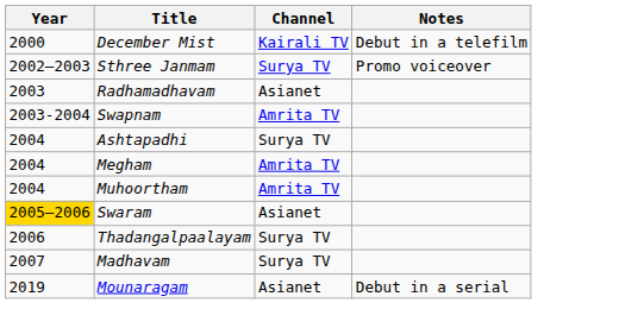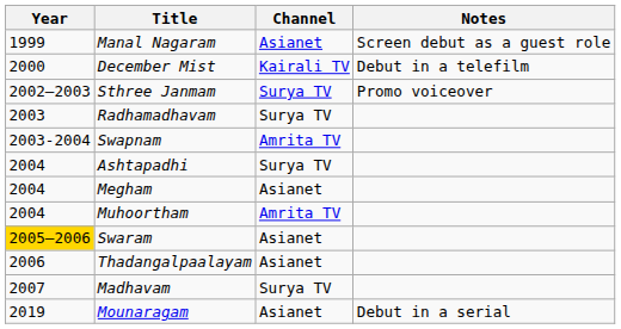+ row: 1999 | Manal Nagaram | Asianet | Screen debut as a guest role
Radhamadhavam | Channel: Asianet -> Surya TV
Megham | Channel: Amrita TV -> Asianet
Thadangalpaalayam | Channel: Surya TV -> Asianet
